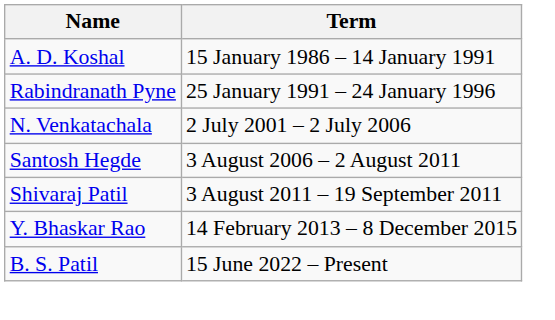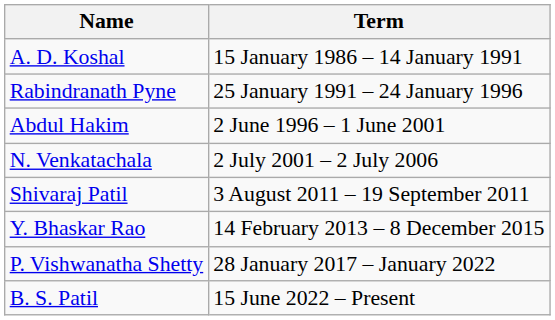+ row: Abdul Hakim | 2 June 1996 – 1 June 2001
- row: Santosh Hegde | 3 August 2006 – 2 August 2011
+ row: P. Vishwanatha Shetty | 28 January 2017 – January 2022
